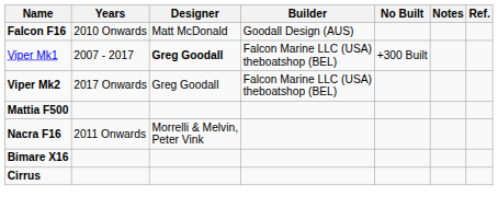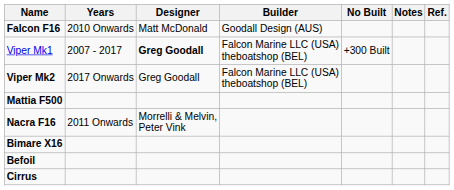+ row: Befoil
